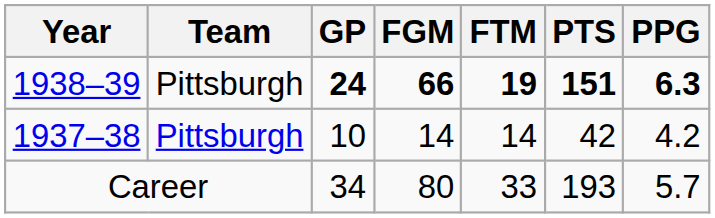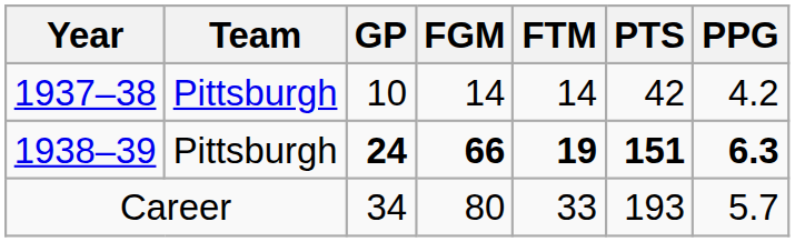rows swapped: 1937–38 <-> 1938–39
